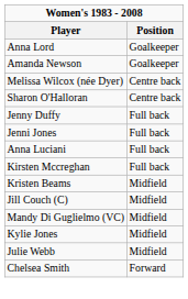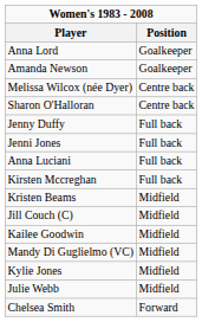+ row: Kailee Goodwin | Midfield
